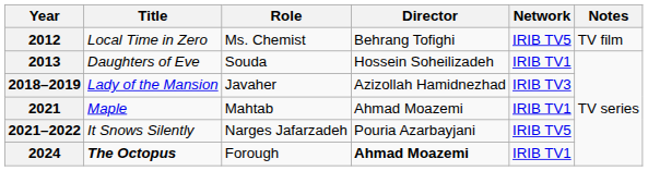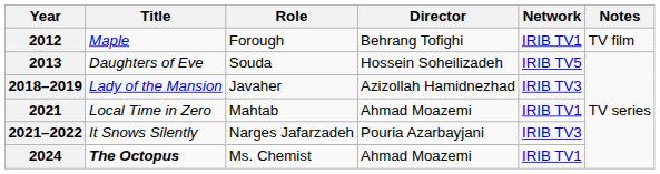2012 | Title: Local Time in Zero -> Maple
2012 | Role: Ms. Chemist -> Forough
2012 | Network: IRIB TV5 -> IRIB TV1
2013 | Network: IRIB TV1 -> IRIB TV5
2021 | Title: Maple -> Local Time in Zero
2021–2022 | Network: IRIB TV5 -> IRIB TV3
2024 | Role: Forough -> Ms. Chemist
2024 | Director: bold -> normal
